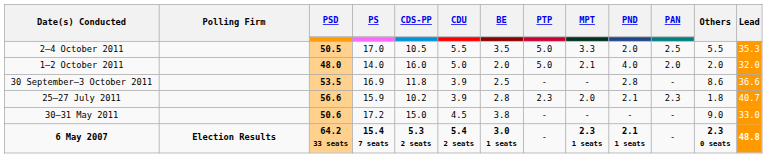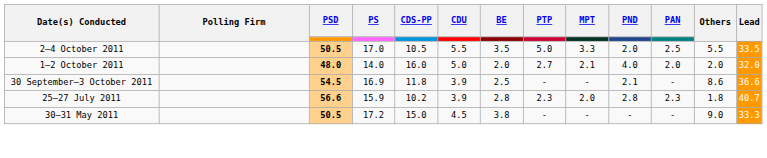2–4 October 2011 | Lead: 35.3 -> 33.5
1–2 October 2011 | PTP: 5.0 -> 2.7
30 September–3 October 2011 | PSD: 53.5 -> 54.5
30 September–3 October 2011 | PND: 2.8 -> 2.1
25–27 July 2011 | PND: 2.1 -> 2.8
30–31 May 2011 | PSD: 50.6 -> 50.5
30–31 May 2011 | Lead: 33.0 -> 33.3
- row: 6 May 2007 | Election Results | 64.2 33 seats | 15.4 7 seats | 5.3 2 seats | 5.4 2 seats | 3.0 1 seats | - | 2.3 1 seats | 2.1 1 seats | - | 2.3 0 seats | 48.8
